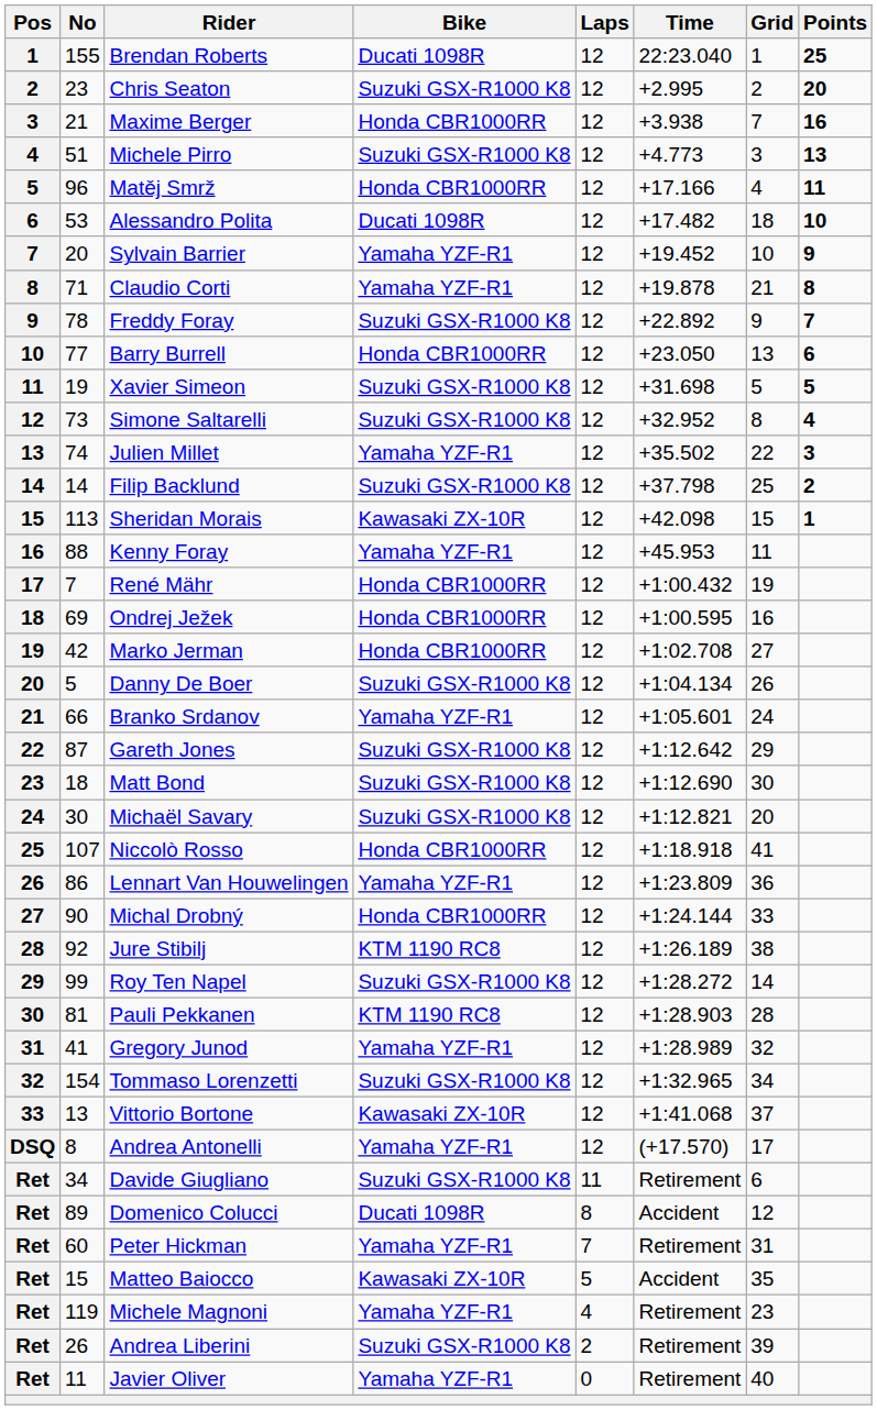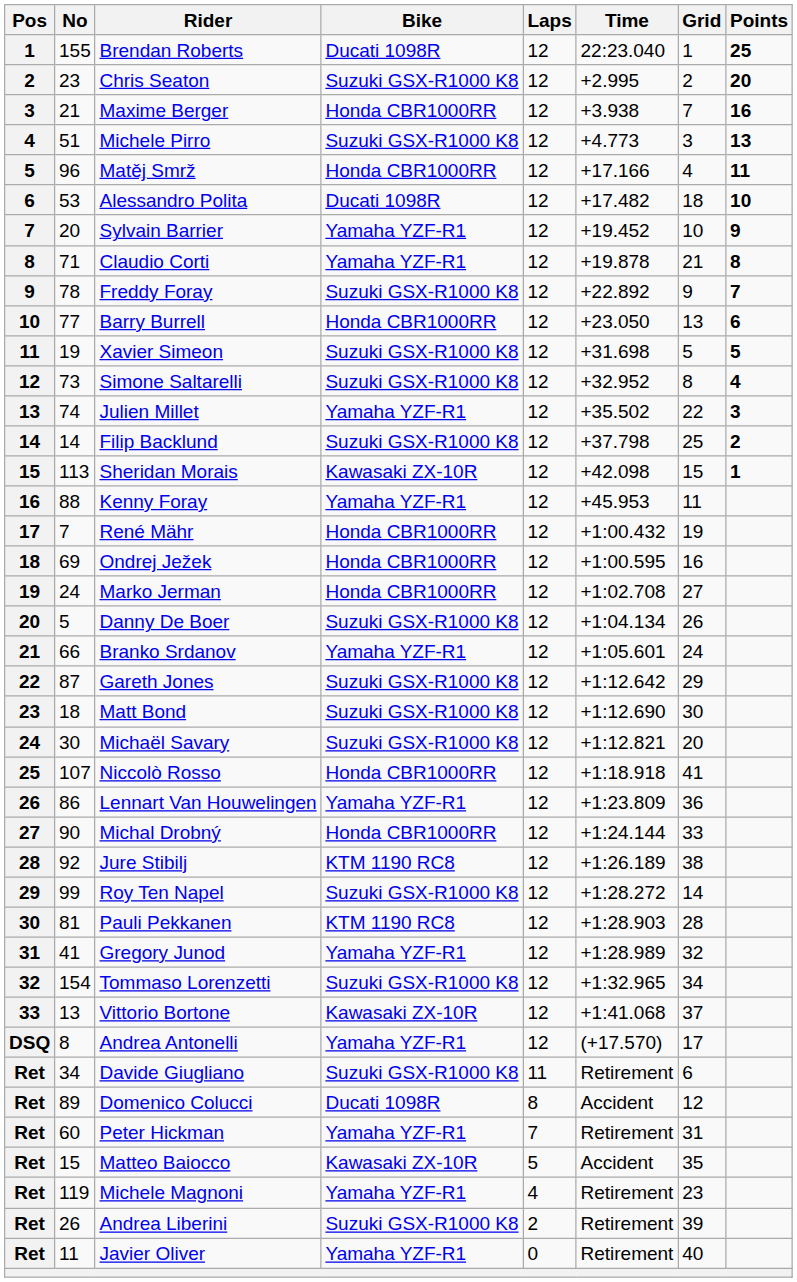Marko Jerman | No: 42 -> 24
